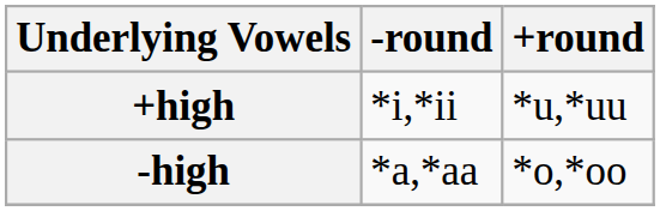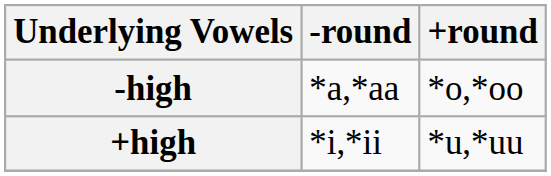rows swapped: +high <-> -high
